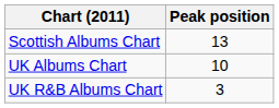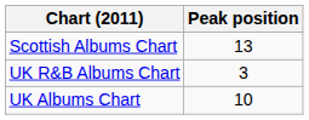rows swapped: UK Albums Chart <-> UK R&B Albums Chart
